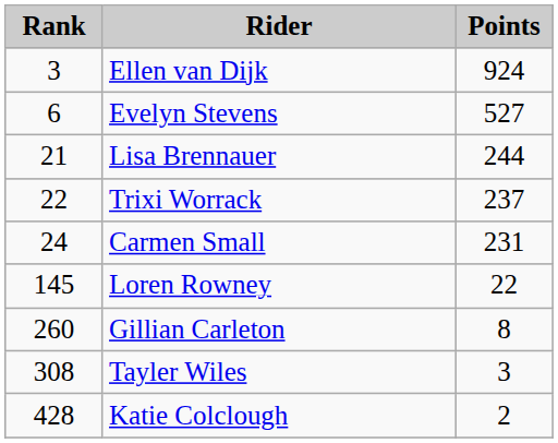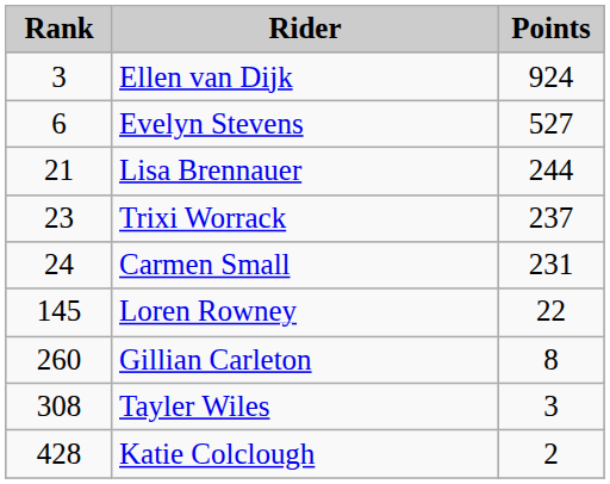Trixi Worrack | Rank: 22 -> 23
